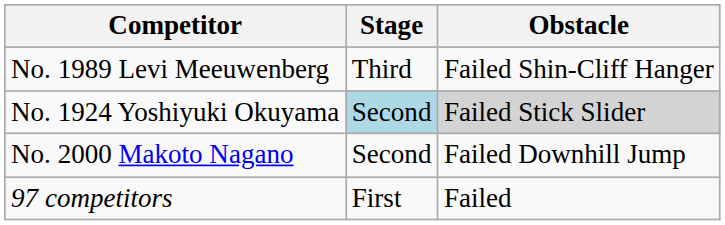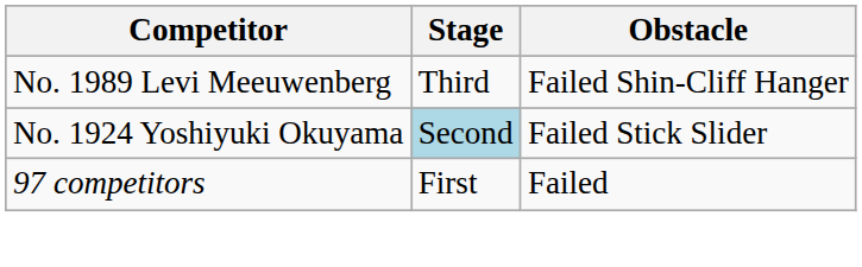No. 1924 Yoshiyuki Okuyama | Obstacle: lightgrey background -> no background
- row: No. 2000 Makoto Nagano | Second | Failed Downhill Jump
